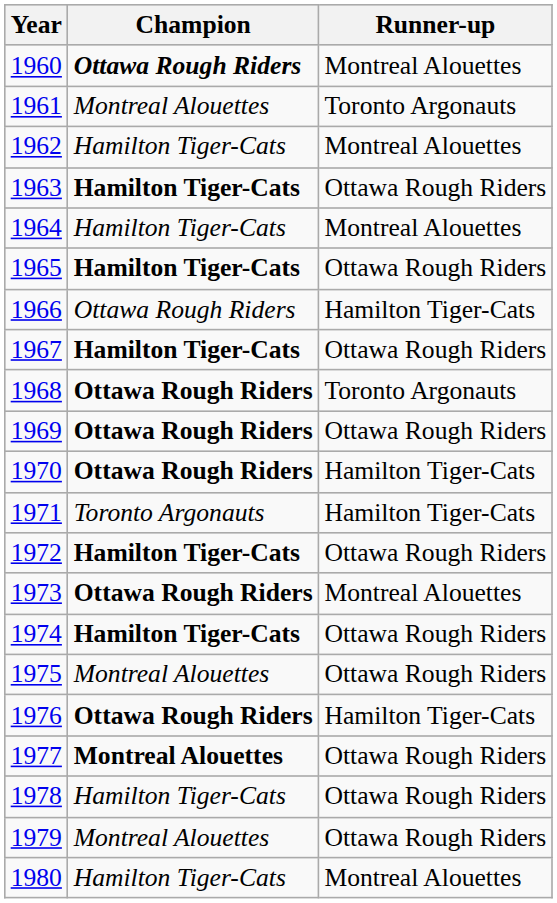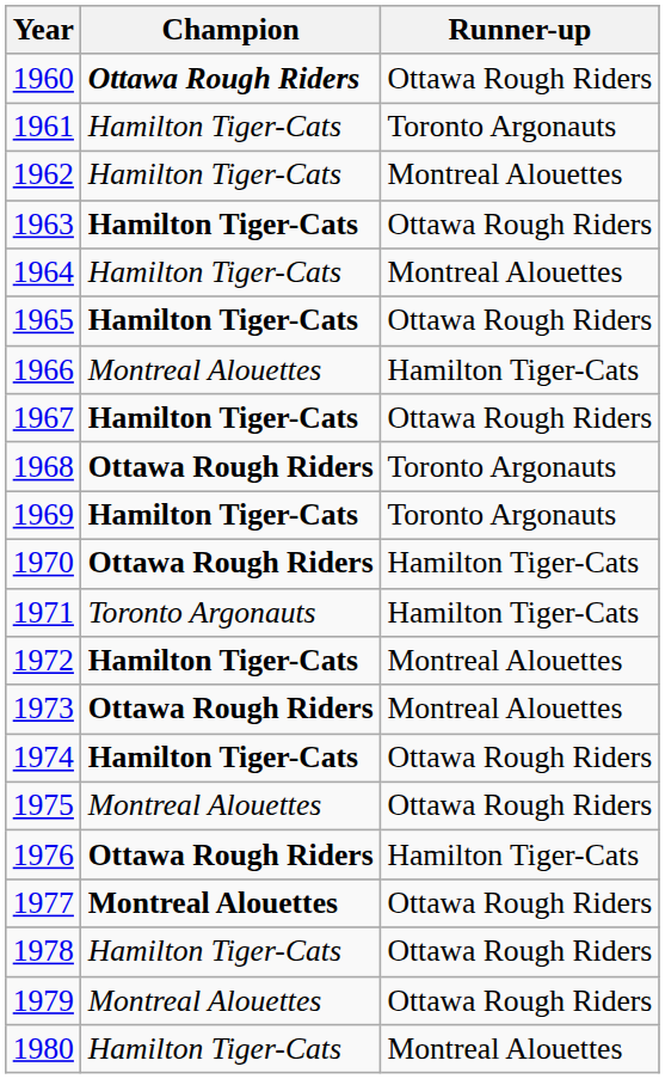1960 | Runner-up: Montreal Alouettes -> Ottawa Rough Riders
1961 | Champion: Montreal Alouettes -> Hamilton Tiger-Cats
1966 | Champion: Ottawa Rough Riders -> Montreal Alouettes
1969 | Champion: Ottawa Rough Riders -> Hamilton Tiger-Cats
1969 | Runner-up: Ottawa Rough Riders -> Toronto Argonauts
1972 | Runner-up: Ottawa Rough Riders -> Montreal Alouettes
